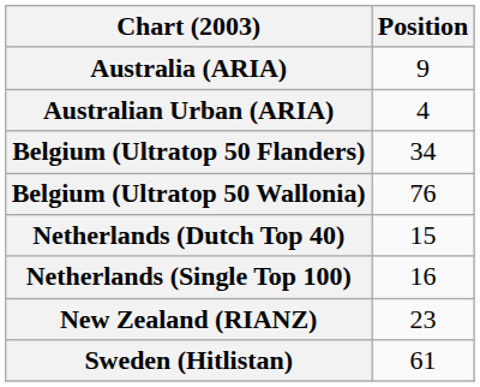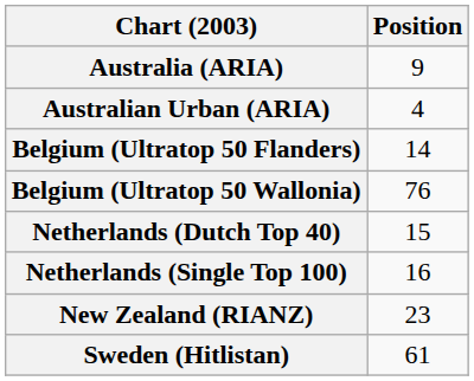Belgium (Ultratop 50 Flanders) | Position: 34 -> 14
